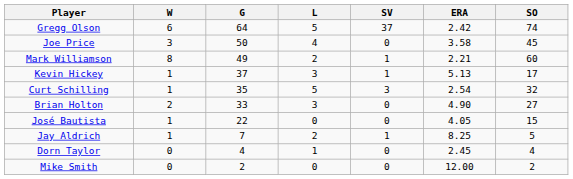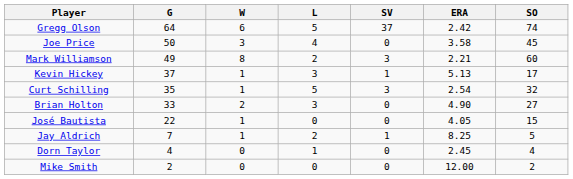columns swapped: G <-> W
Mark Williamson | SV: 1 -> 3
